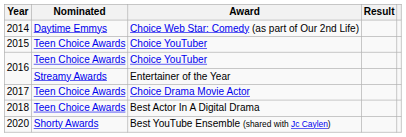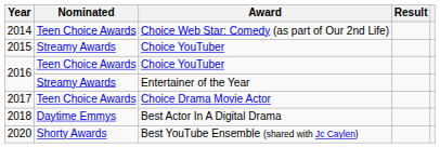2014 | Nominated: Daytime Emmys -> Teen Choice Awards
2015 | Nominated: Teen Choice Awards -> Streamy Awards
2018 | Nominated: Teen Choice Awards -> Daytime Emmys
